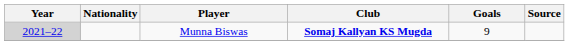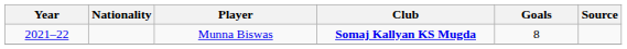Munna Biswas | Year: lightgrey background -> no background
Munna Biswas | Goals: 9 -> 8
